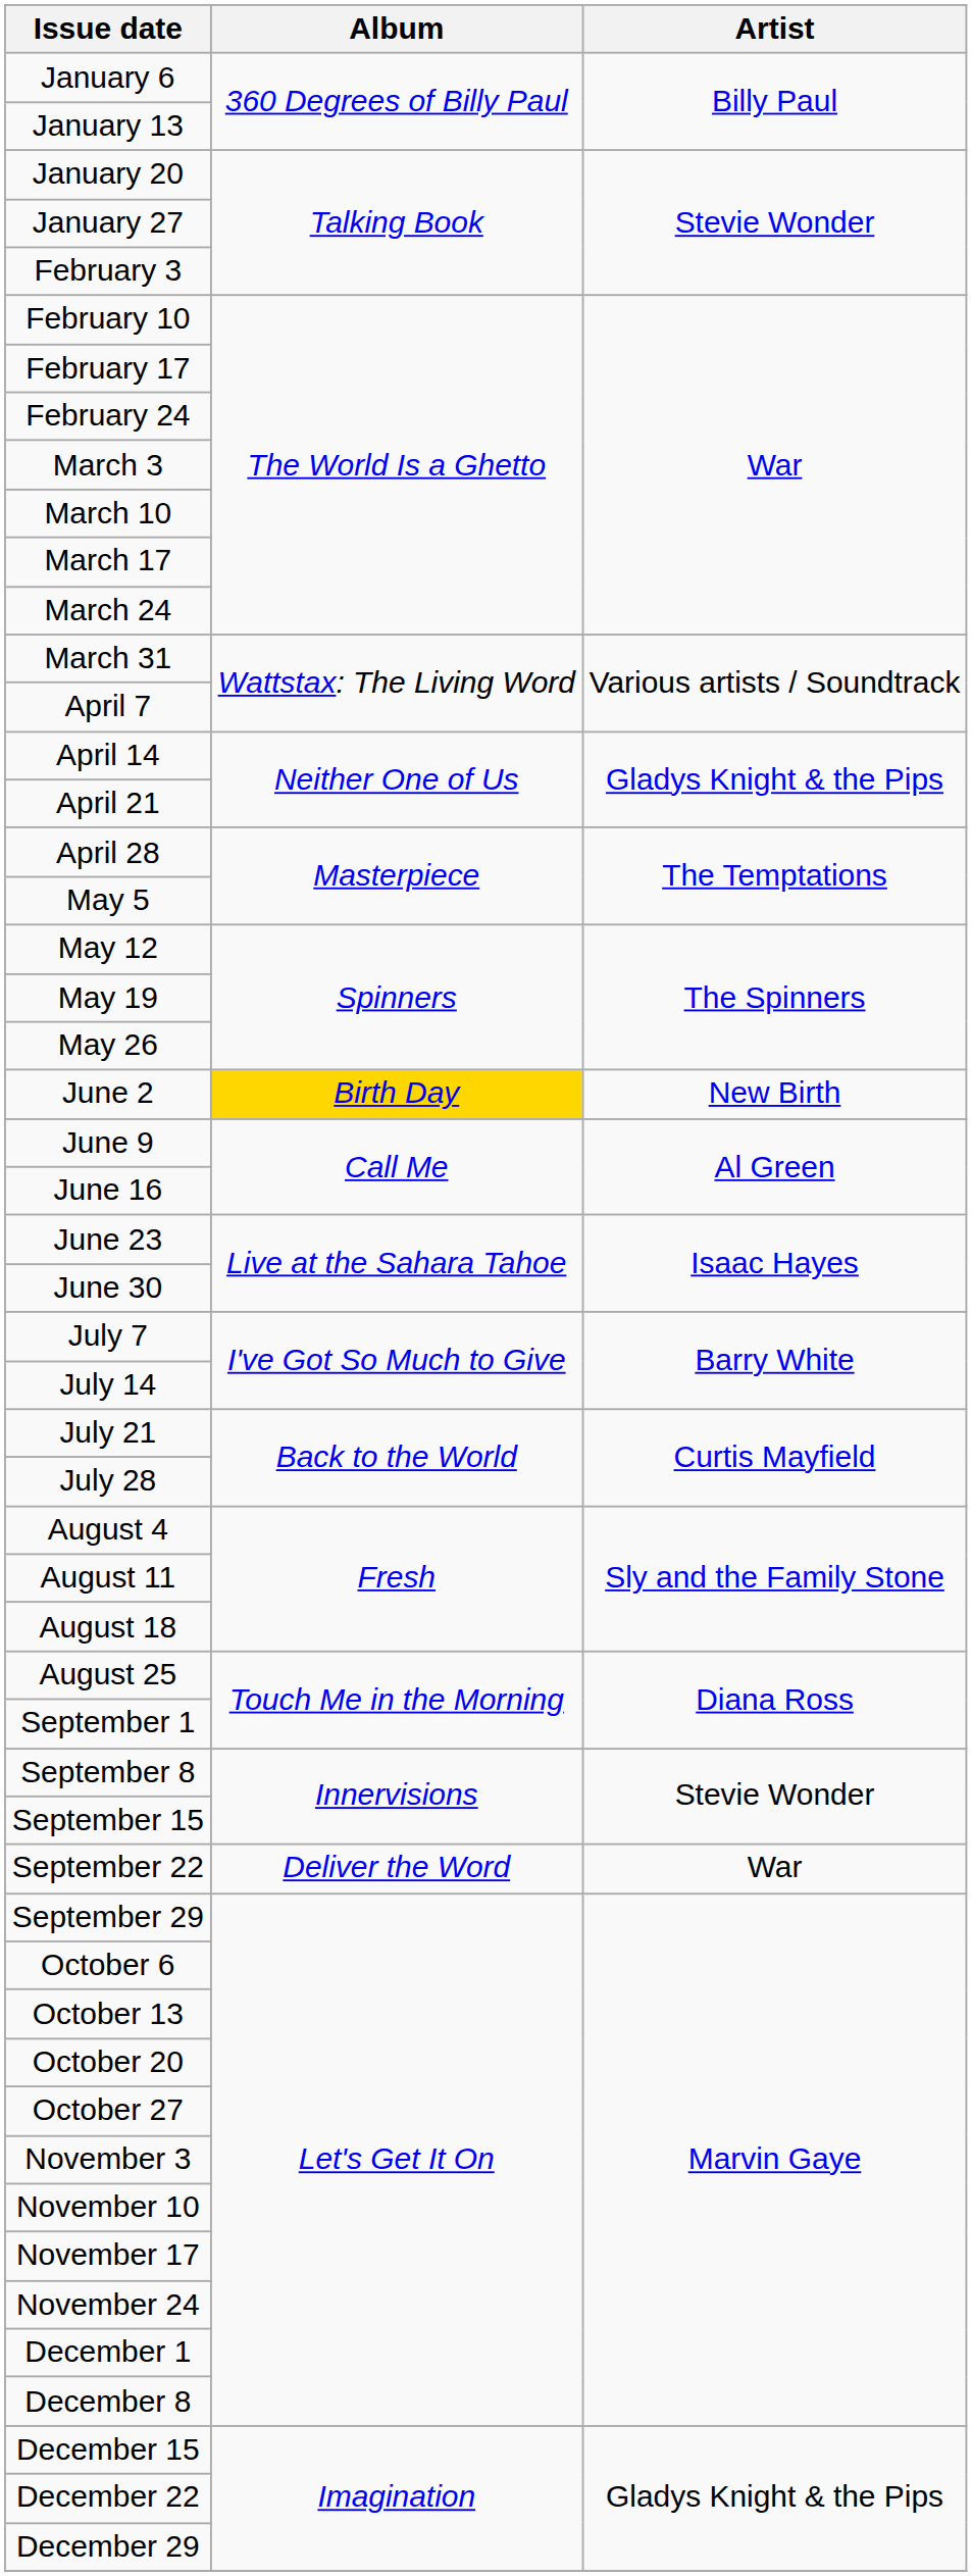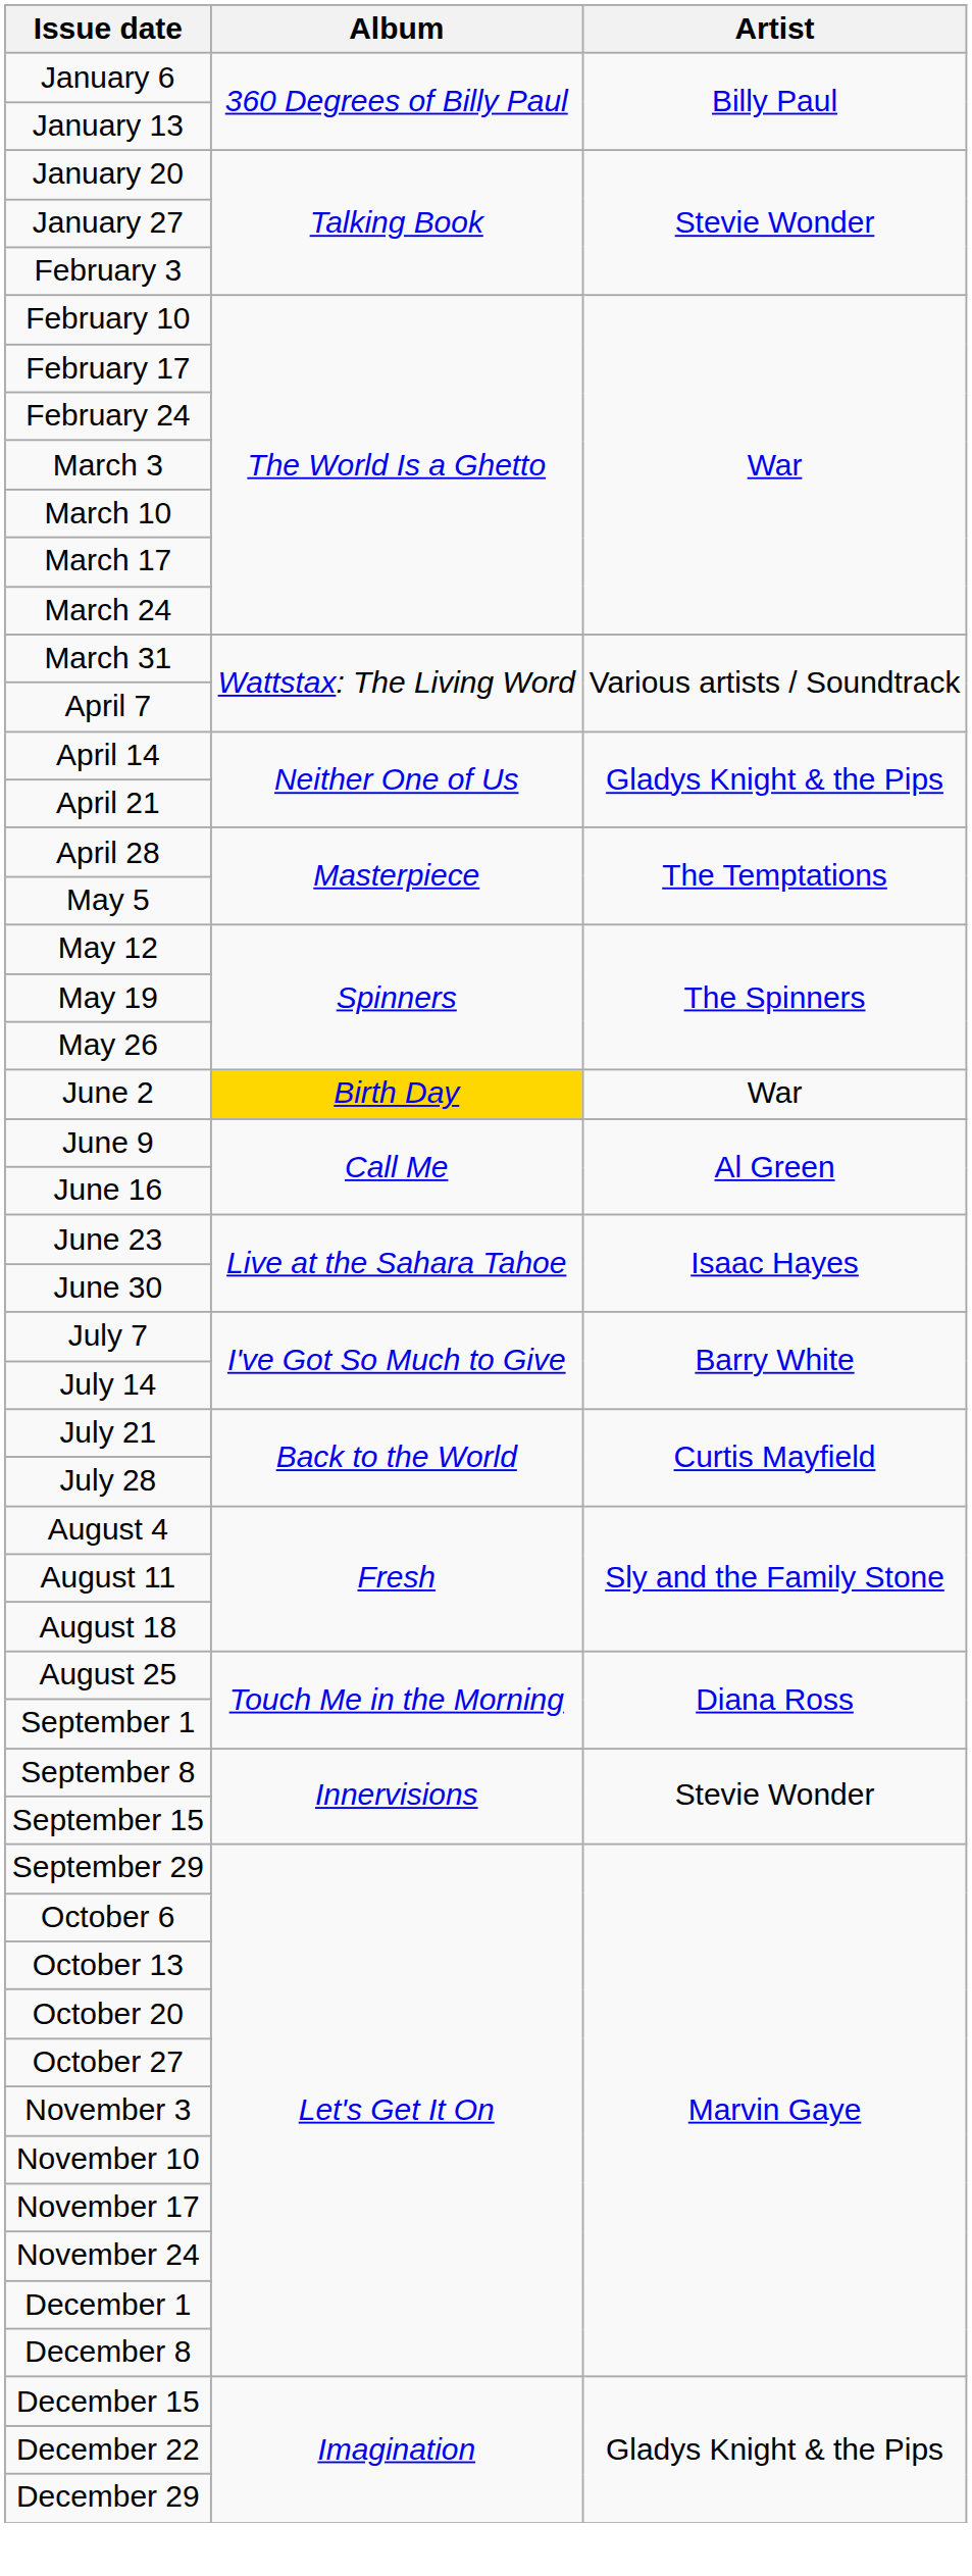June 2 | Artist: New Birth -> War
- row: September 22 | Deliver the Word | War
